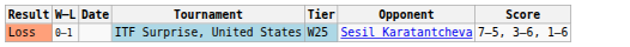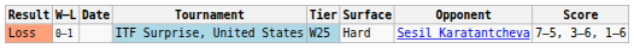+ column: Surface | Hard
